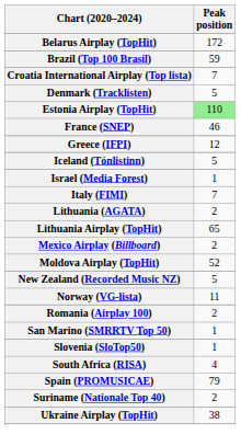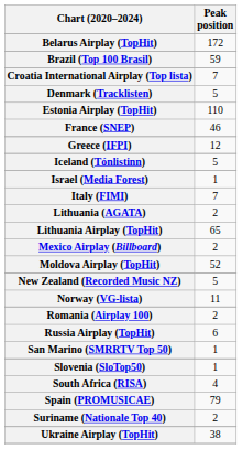Estonia Airplay (TopHit) | Peak position: lightgreen background -> no background
+ row: Russia Airplay (TopHit) | 6
